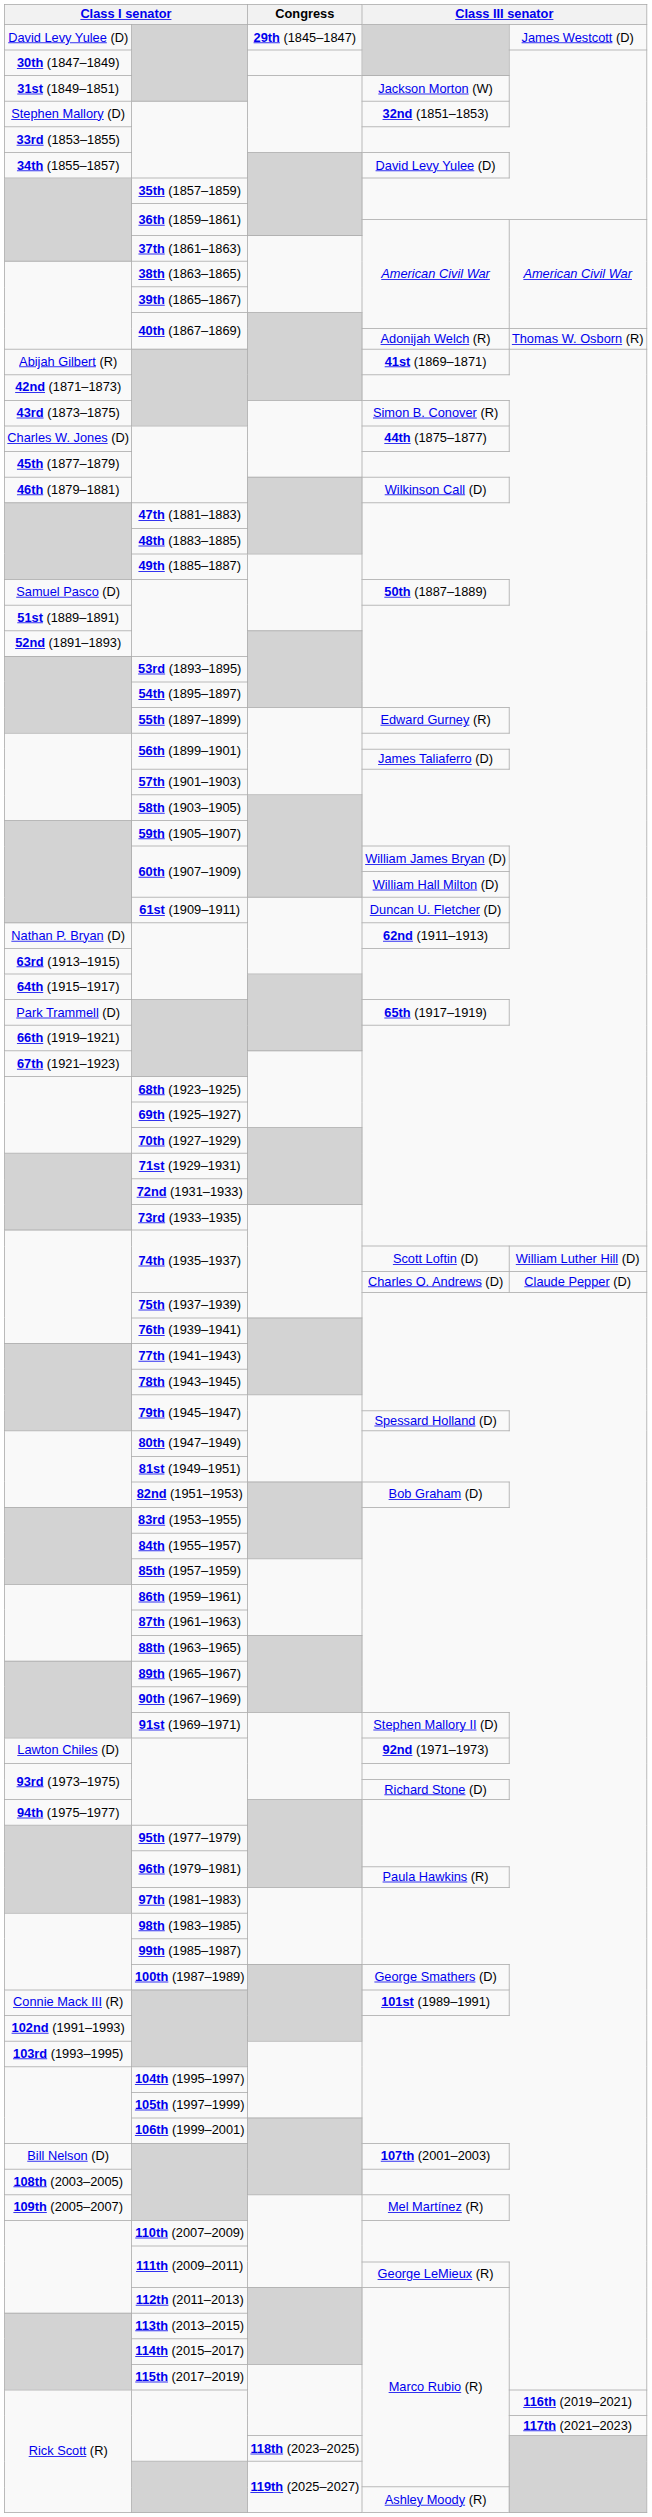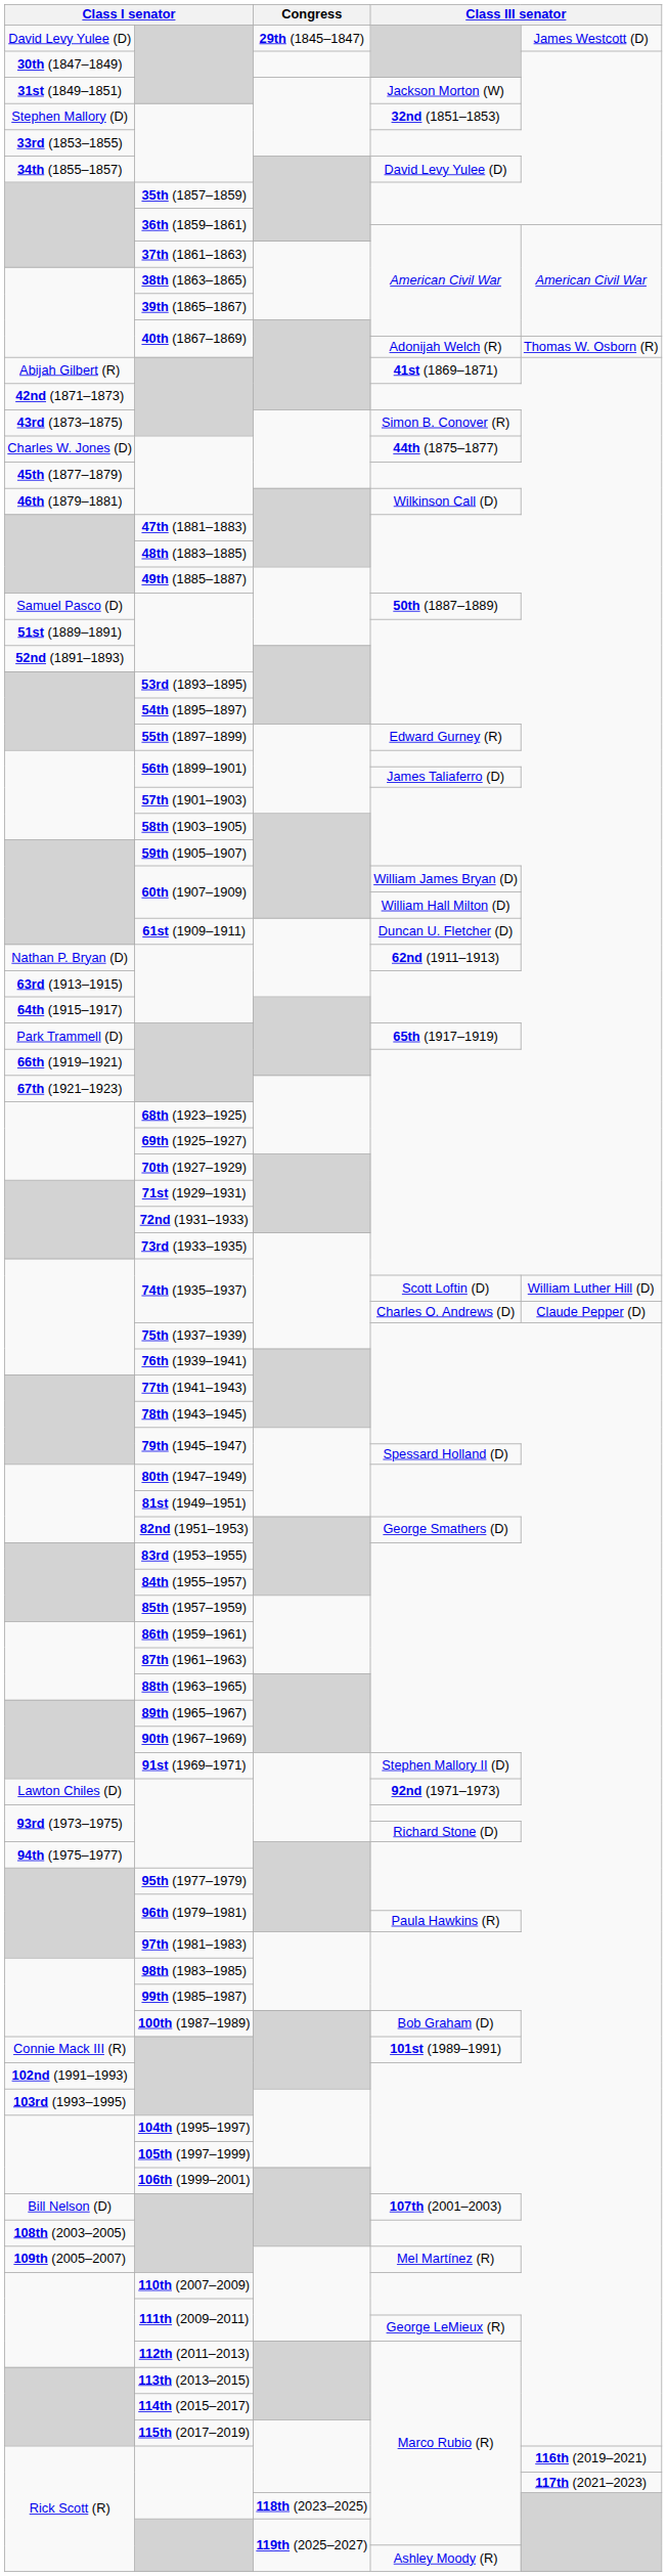82nd (1951–1953) | column 4: Bob Graham (D) -> George Smathers (D)
100th (1987–1989) | column 4: George Smathers (D) -> Bob Graham (D)
